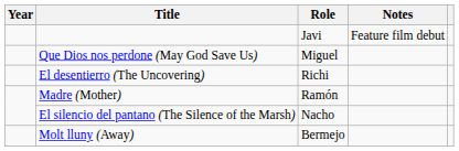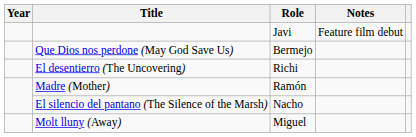Que Dios nos perdone (May God Save Us) | Role: Miguel -> Bermejo
Molt lluny (Away) | Role: Bermejo -> Miguel
